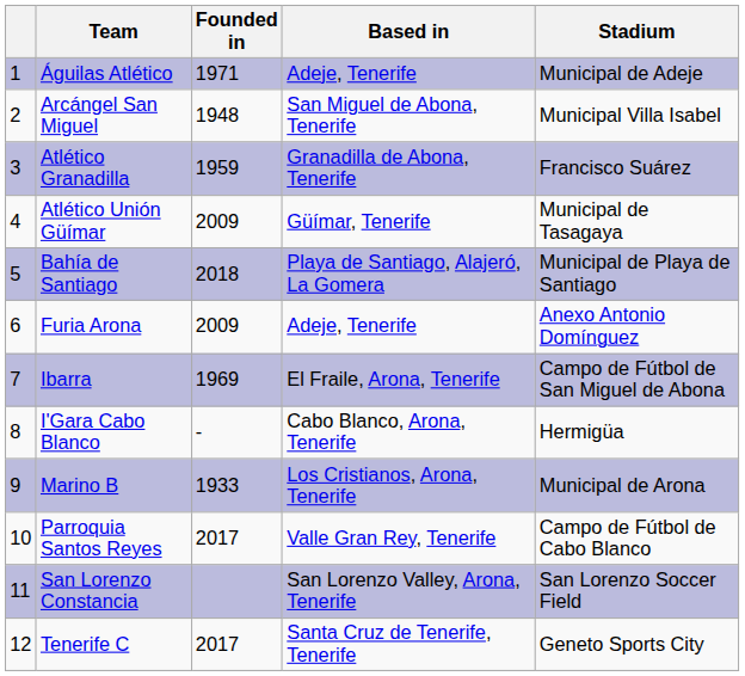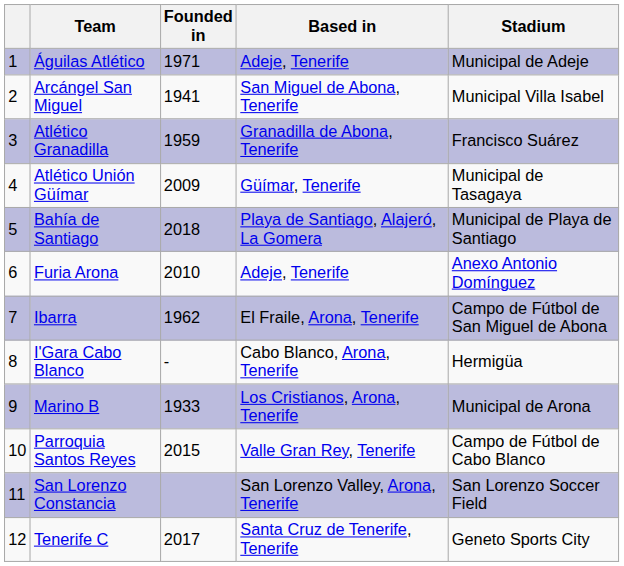Arcángel San Miguel | Founded in: 1948 -> 1941
Furia Arona | Founded in: 2009 -> 2010
Ibarra | Founded in: 1969 -> 1962
Parroquia Santos Reyes | Founded in: 2017 -> 2015
